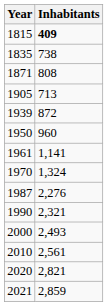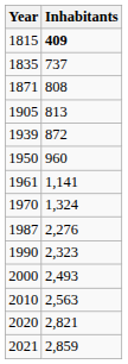1835 | Inhabitants: 738 -> 737
1905 | Inhabitants: 713 -> 813
1990 | Inhabitants: 2,321 -> 2,323
2010 | Inhabitants: 2,561 -> 2,563
